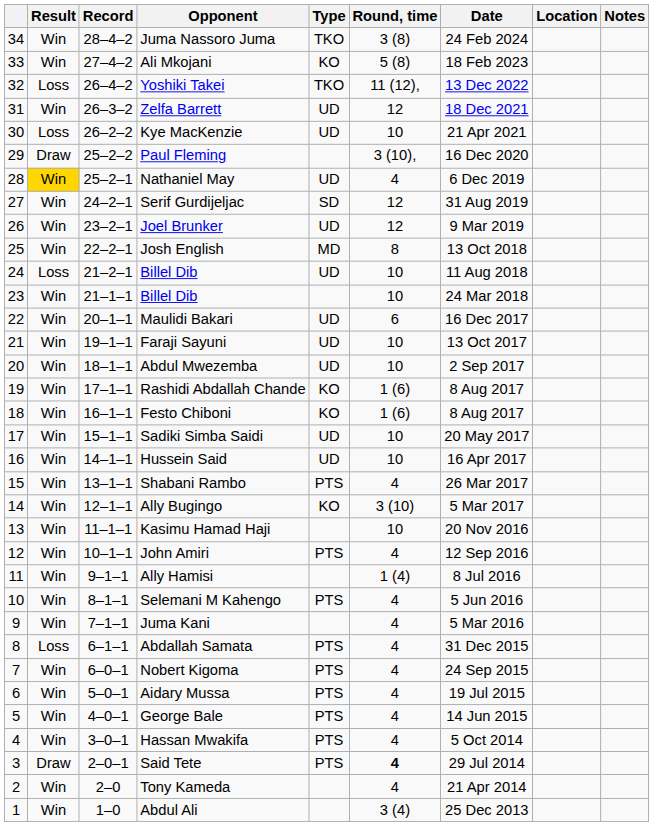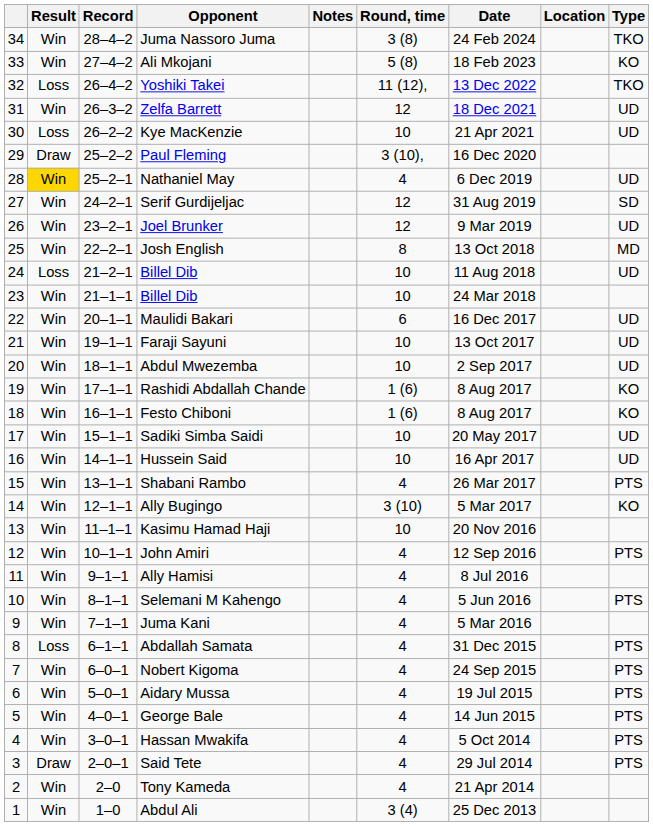columns swapped: Type <-> Notes
Ally Hamisi | Round, time: 1 (4) -> 4
Said Tete | Round, time: bold -> normal
